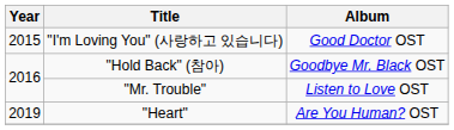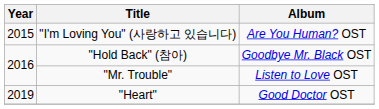"I'm Loving You" (사랑하고 있습니다) | Album: Good Doctor OST -> Are You Human? OST
"Heart" | Album: Are You Human? OST -> Good Doctor OST
